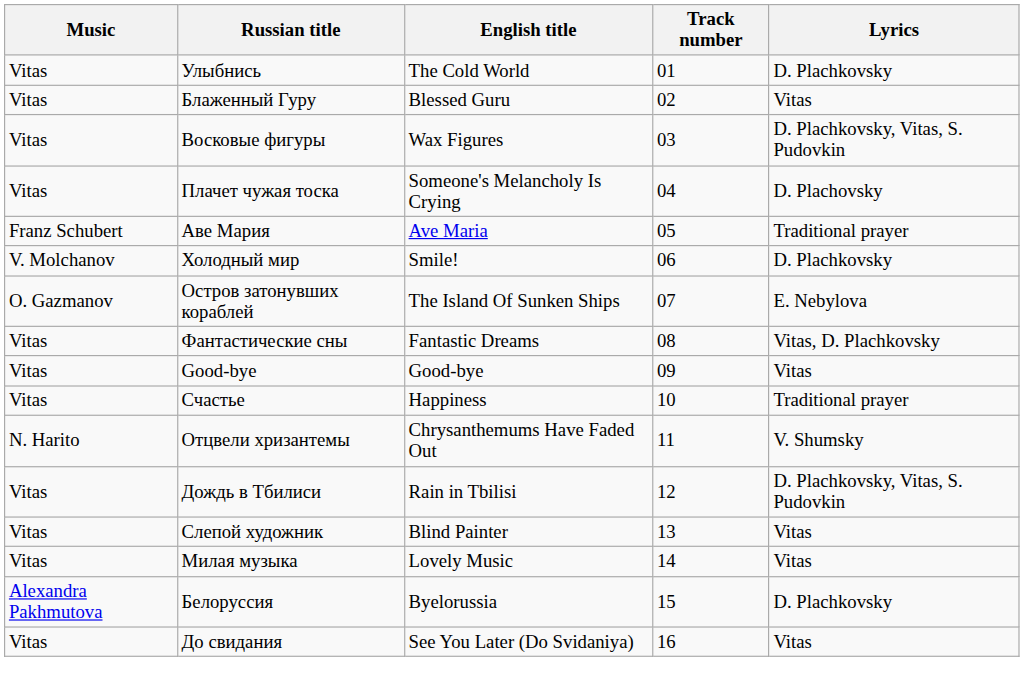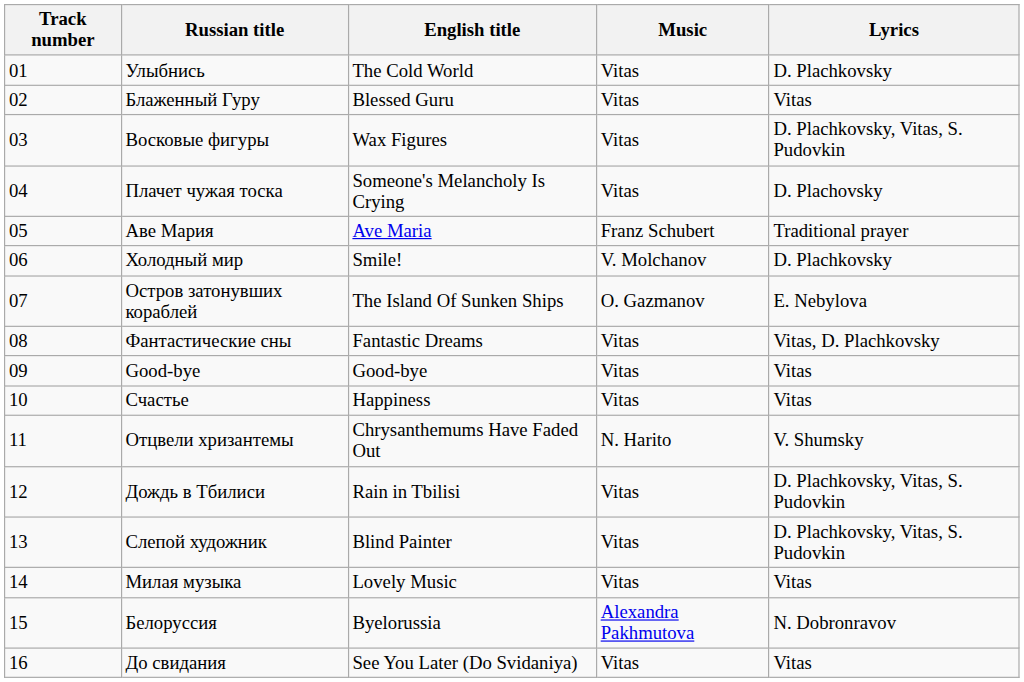columns swapped: Track number <-> Music
Счастье | Lyrics: Traditional prayer -> Vitas
Слепой художник | Lyrics: Vitas -> D. Plachkovsky, Vitas, S. Pudovkin
Белоруссия | Lyrics: D. Plachkovsky -> N. Dobronravov
